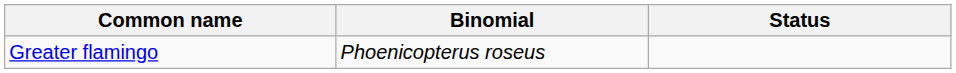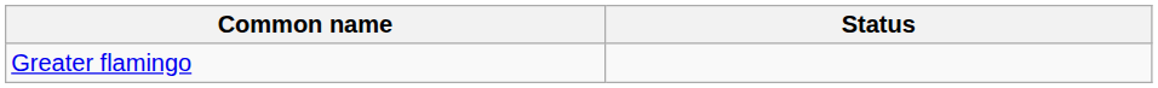- column: Binomial | Phoenicopterus roseus
